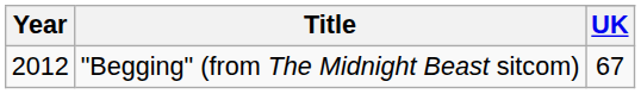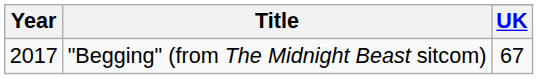"Begging" (from The Midnight Beast sitcom) | Year: 2012 -> 2017
